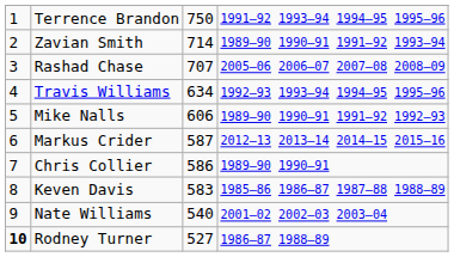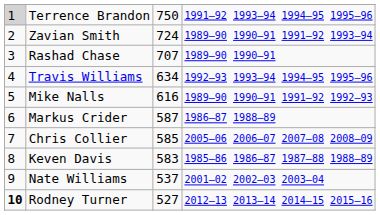Terrence Brandon | column 1: no background -> lightgrey background
Zavian Smith | column 3: 714 -> 724
Rashad Chase | column 4: 2005–06 2006–07 2007–08 2008–09 -> 1989–90 1990–91
Mike Nalls | column 3: 606 -> 616
Markus Crider | column 4: 2012–13 2013–14 2014–15 2015–16 -> 1986–87 1988–89
Chris Collier | column 3: 586 -> 585
Chris Collier | column 4: 1989–90 1990–91 -> 2005–06 2006–07 2007–08 2008–09
Nate Williams | column 3: 540 -> 537
Rodney Turner | column 4: 1986–87 1988–89 -> 2012–13 2013–14 2014–15 2015–16
